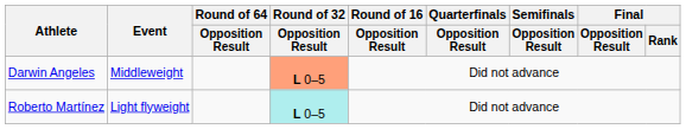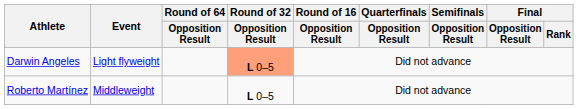Darwin Angeles | Event: Middleweight -> Light flyweight
Roberto Martínez | Event: Light flyweight -> Middleweight
Roberto Martínez | Round of 32 / Opposition Result: paleturquoise background -> no background
